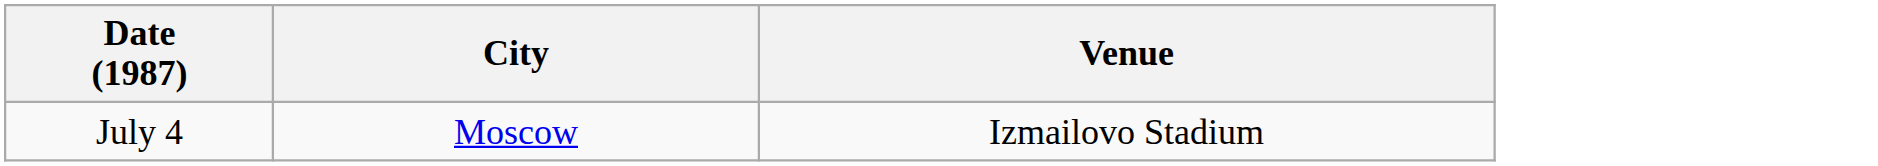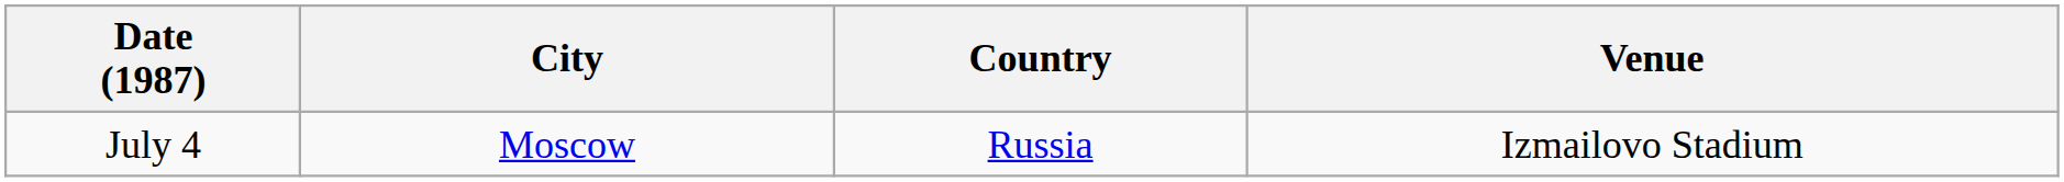+ column: Country | Russia
